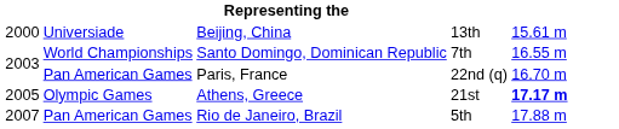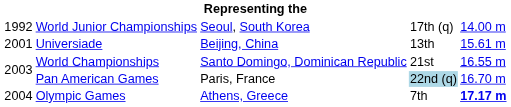+ row: 1992 | World Junior Championships | Seoul, South Korea | 17th (q) | 14.00 m
Beijing, China | column 1: 2000 -> 2001
Santo Domingo, Dominican Republic | column 4: 7th -> 21st
Paris, France | column 4: no background -> lightblue background
Athens, Greece | column 1: 2005 -> 2004
Athens, Greece | column 4: 21st -> 7th
- row: 2007 | Pan American Games | Rio de Janeiro, Brazil | 5th | 17.88 m
